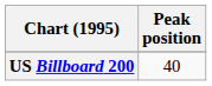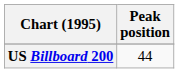US Billboard 200 | Peak position: 40 -> 44
